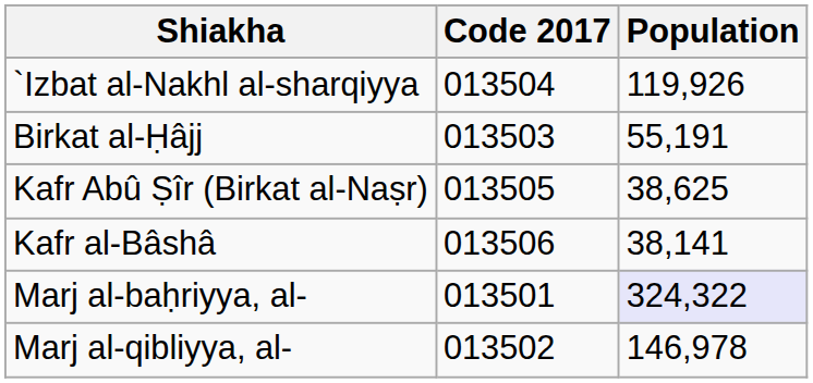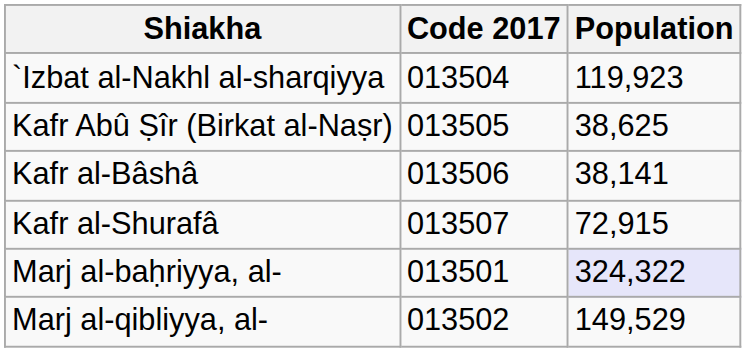`Izbat al-Nakhl al-sharqiyya | Population: 119,926 -> 119,923
- row: Birkat al-Ḥâjj | 013503 | 55,191
+ row: Kafr al-Shurafâ | 013507 | 72,915
Marj al-qibliyya, al- | Population: 146,978 -> 149,529
